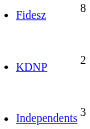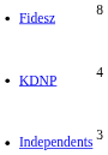KDNP | column 2: 2 -> 4
